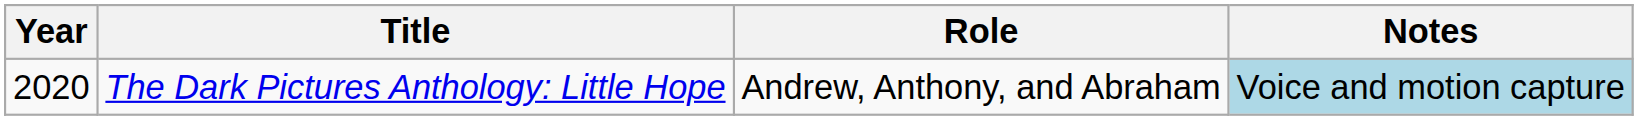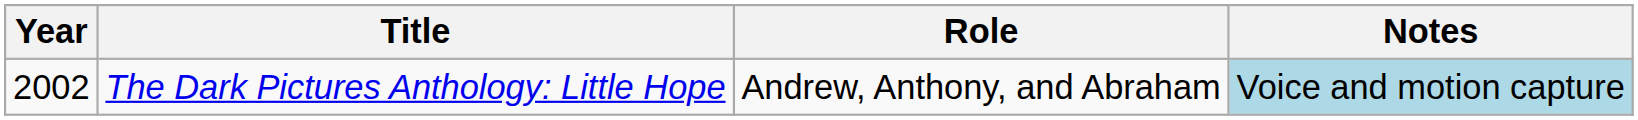The Dark Pictures Anthology: Little Hope | Year: 2020 -> 2002
